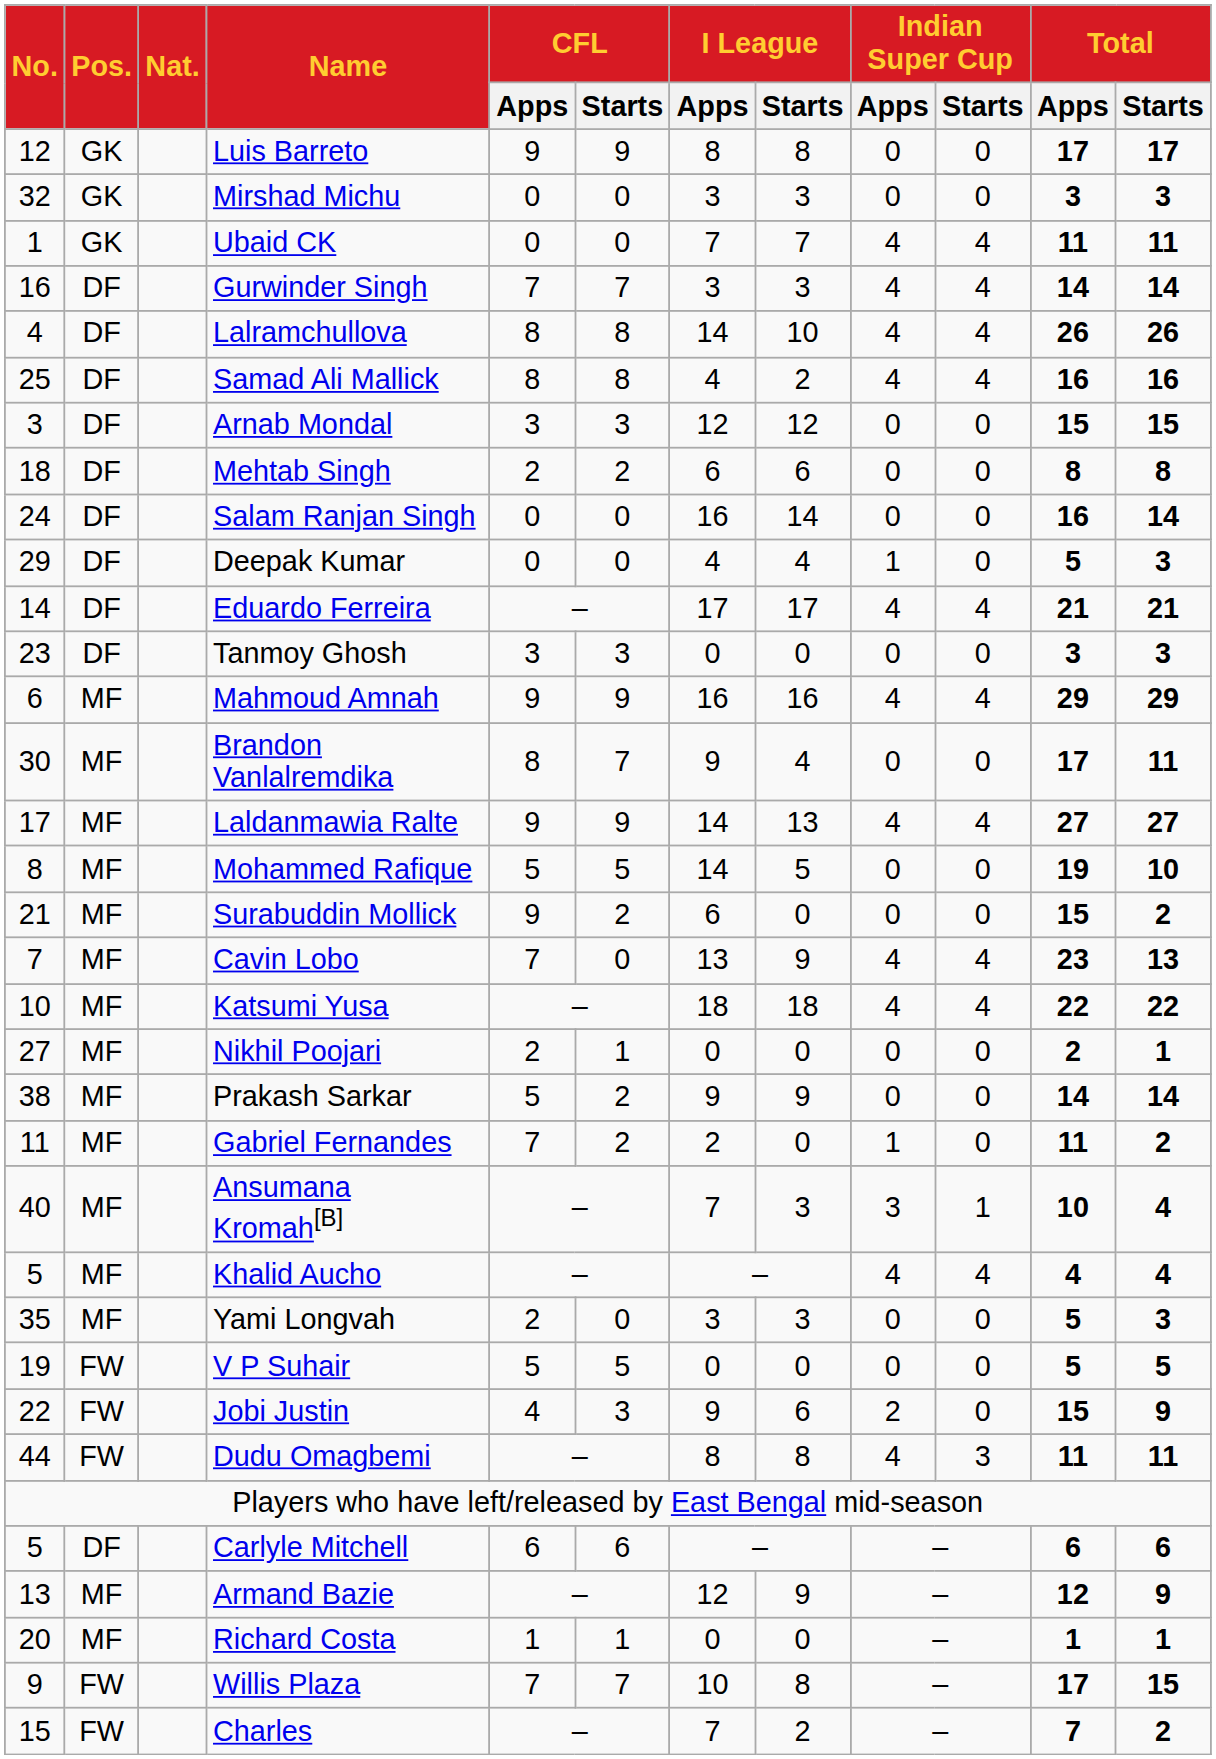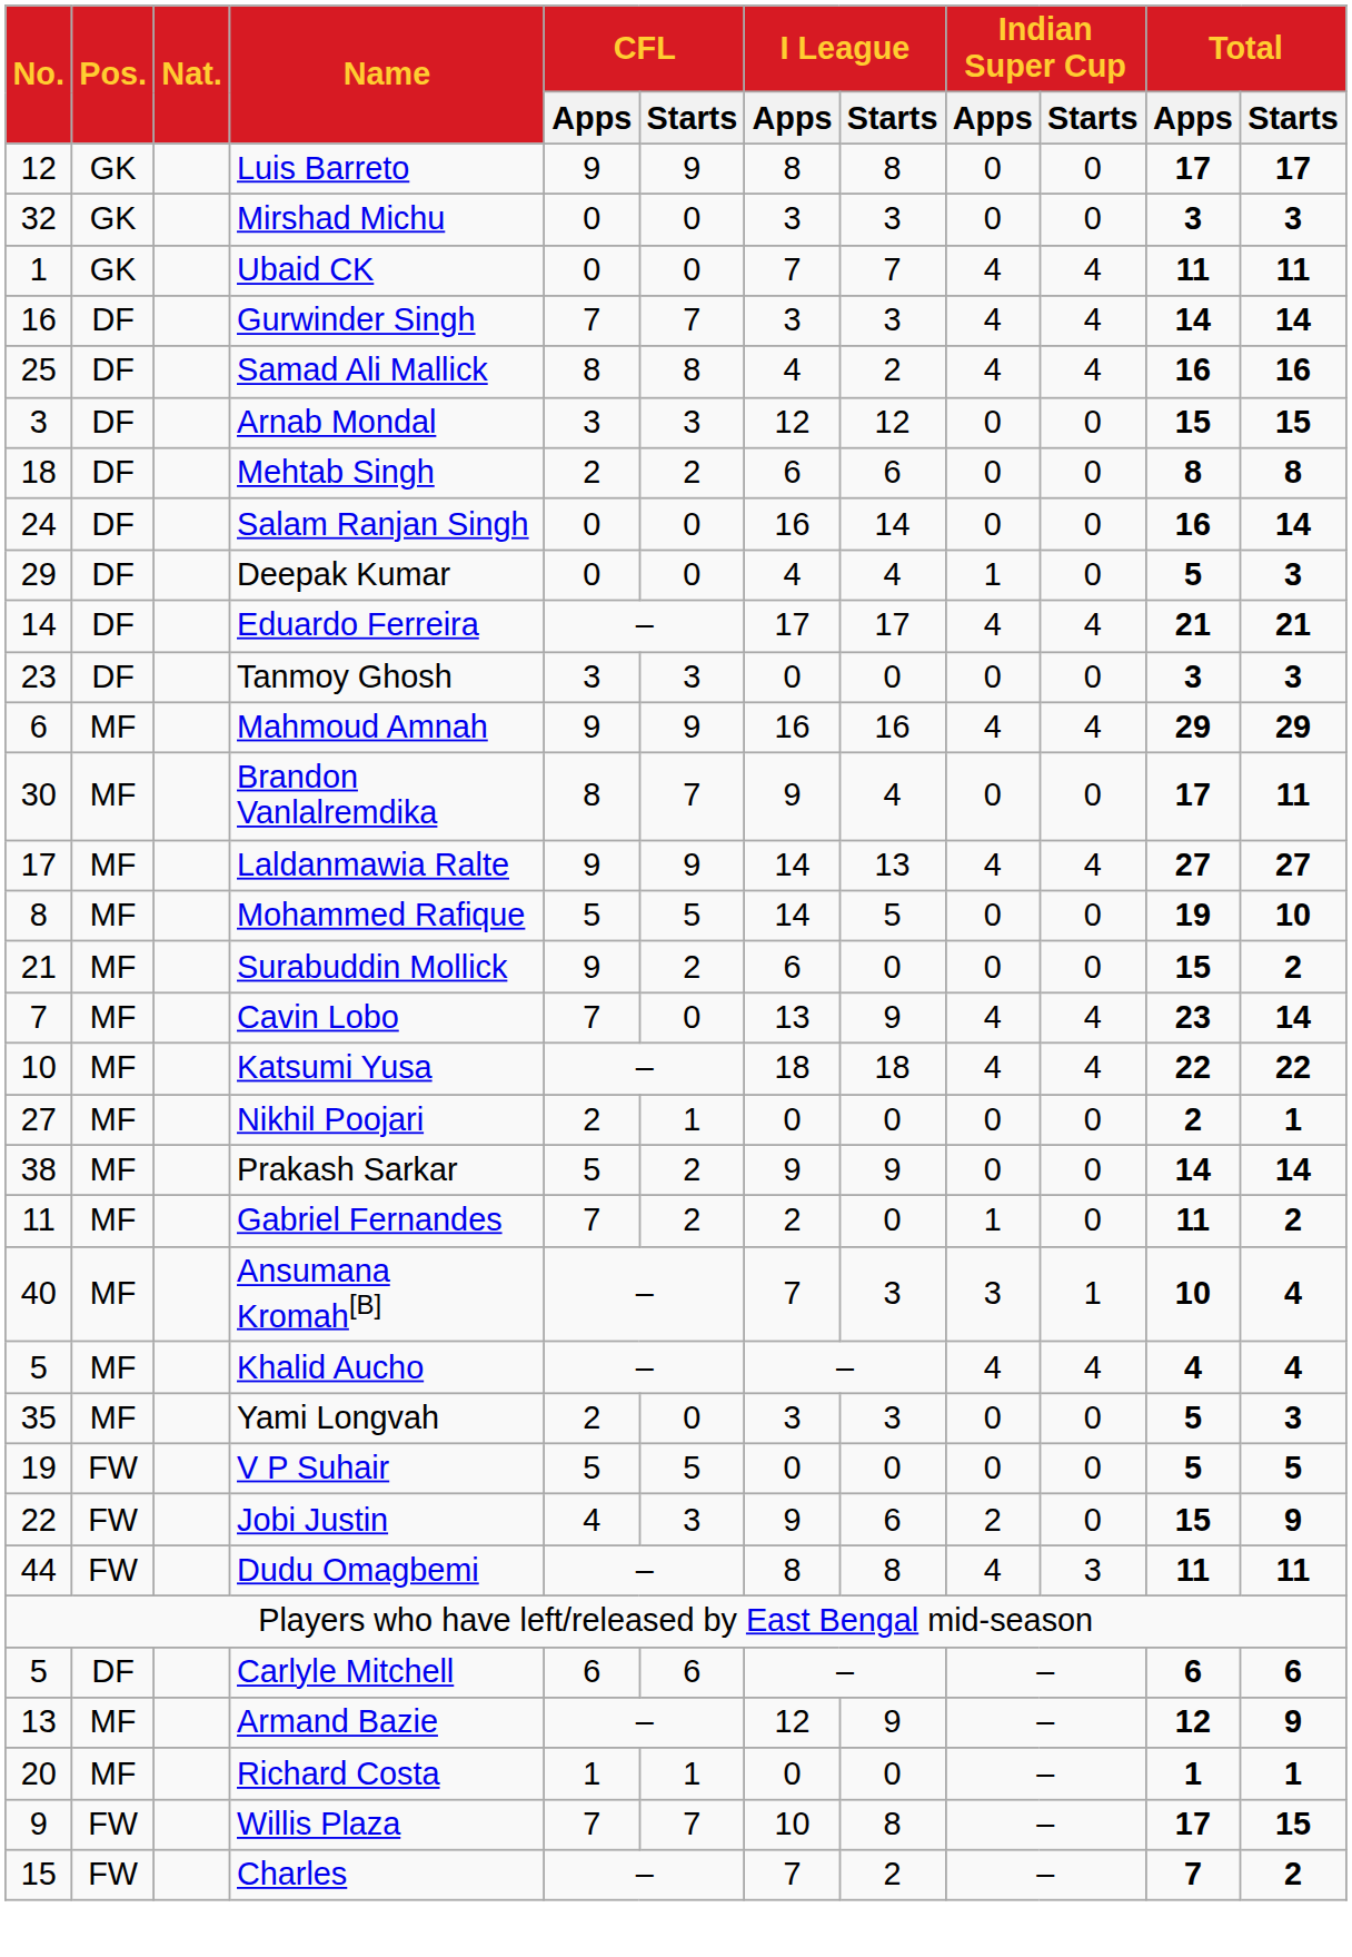- row: 4 | DF | Lalramchullova | 8 | 8 | 14 | 10 | 4 | 4 | 26 | 26
Cavin Lobo | Total / Starts: 13 -> 14
